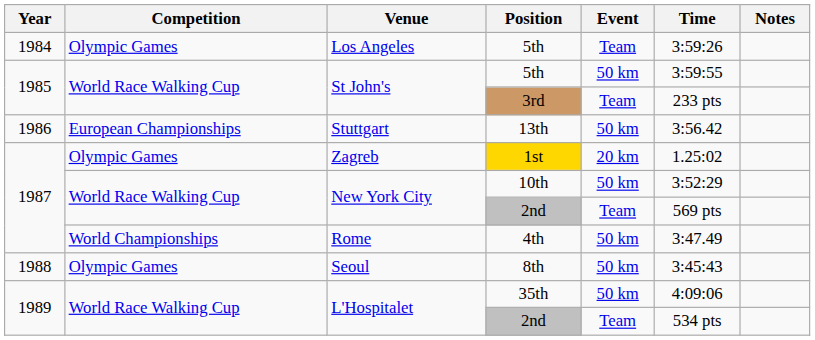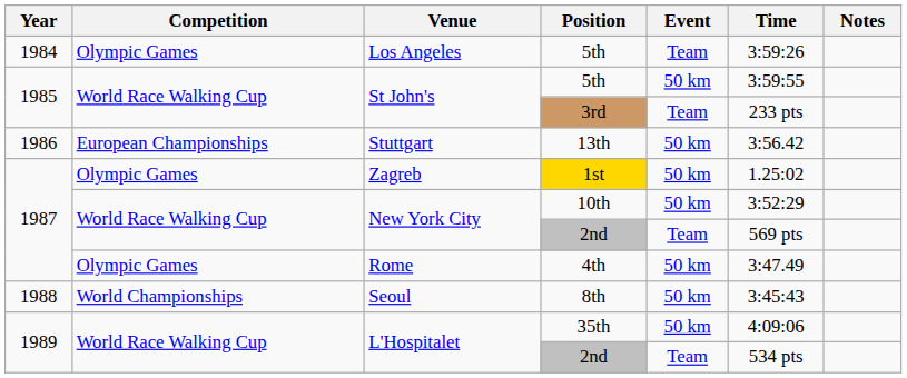1st | Event: 20 km -> 50 km
4th | Competition: World Championships -> Olympic Games
8th | Competition: Olympic Games -> World Championships
